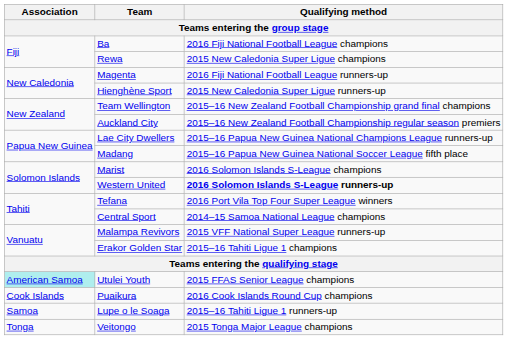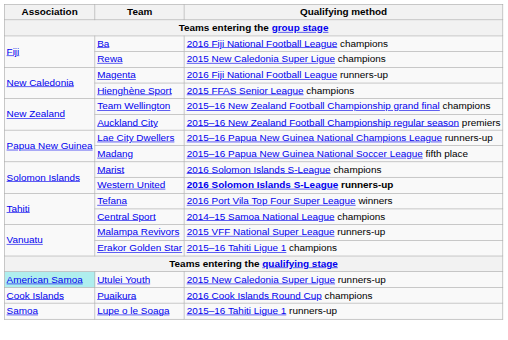Hienghène Sport | Qualifying method: 2015 New Caledonia Super Ligue runners-up -> 2015 FFAS Senior League champions
Utulei Youth | Qualifying method: 2015 FFAS Senior League champions -> 2015 New Caledonia Super Ligue runners-up
- row: Tonga | Veitongo | 2015 Tonga Major League champions
